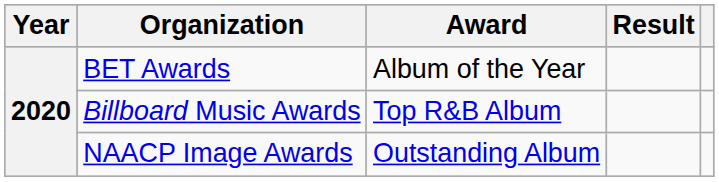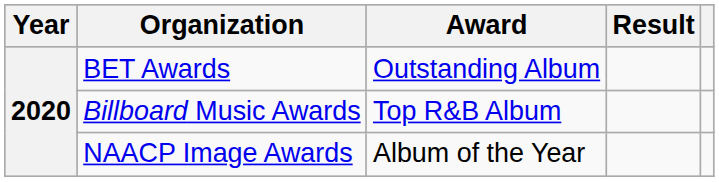BET Awards | Award: Album of the Year -> Outstanding Album
NAACP Image Awards | Award: Outstanding Album -> Album of the Year
